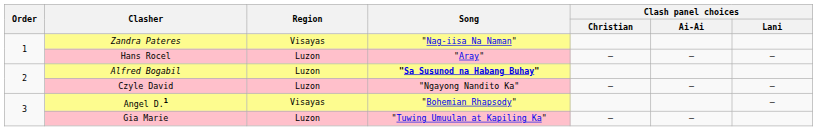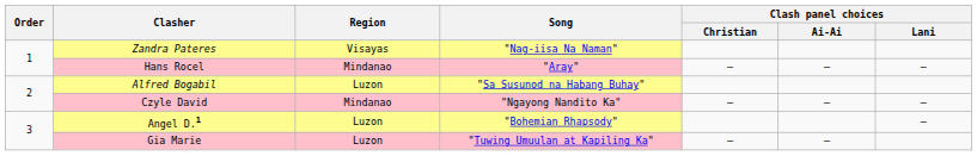Hans Rocel | Region: Luzon -> Mindanao
Alfred Bogabil | Song: bold -> normal
Czyle David | Region: Luzon -> Mindanao
Angel D.1 | Region: Visayas -> Luzon
